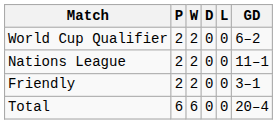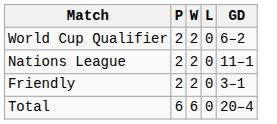- column: D | 0 | 0 | 0 | 0
